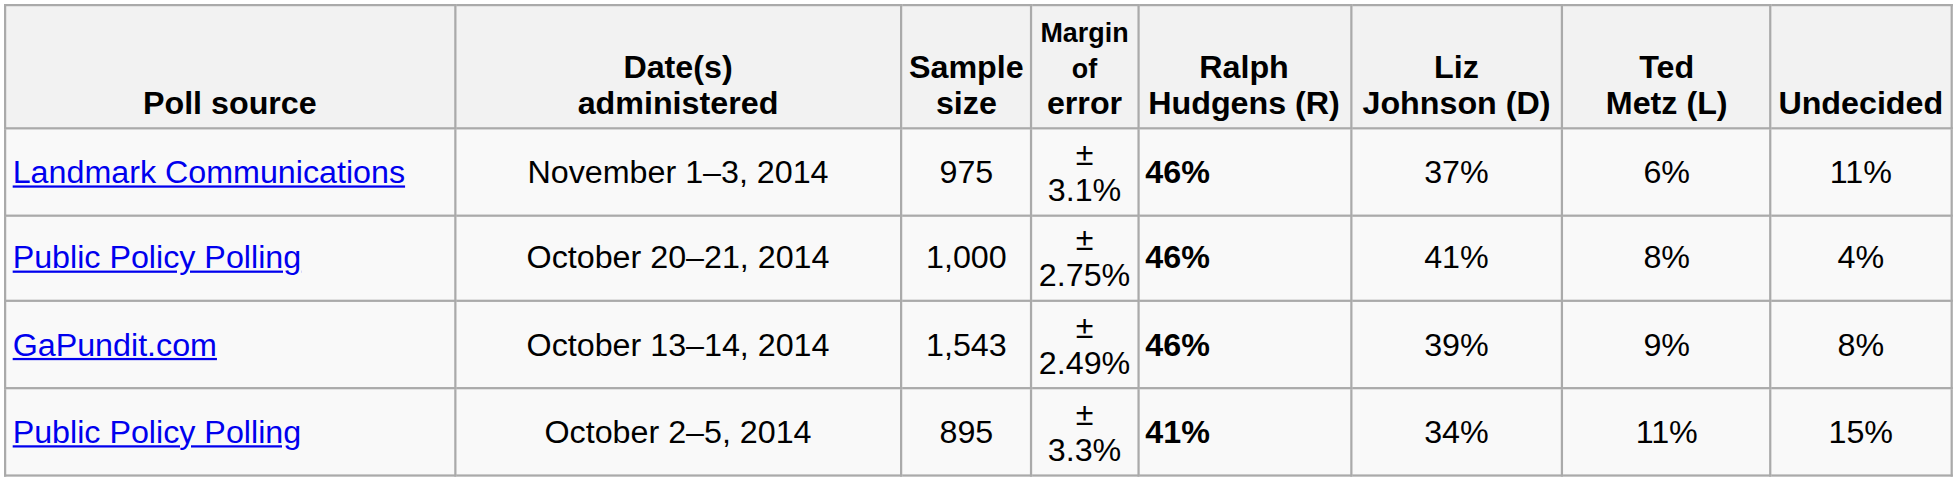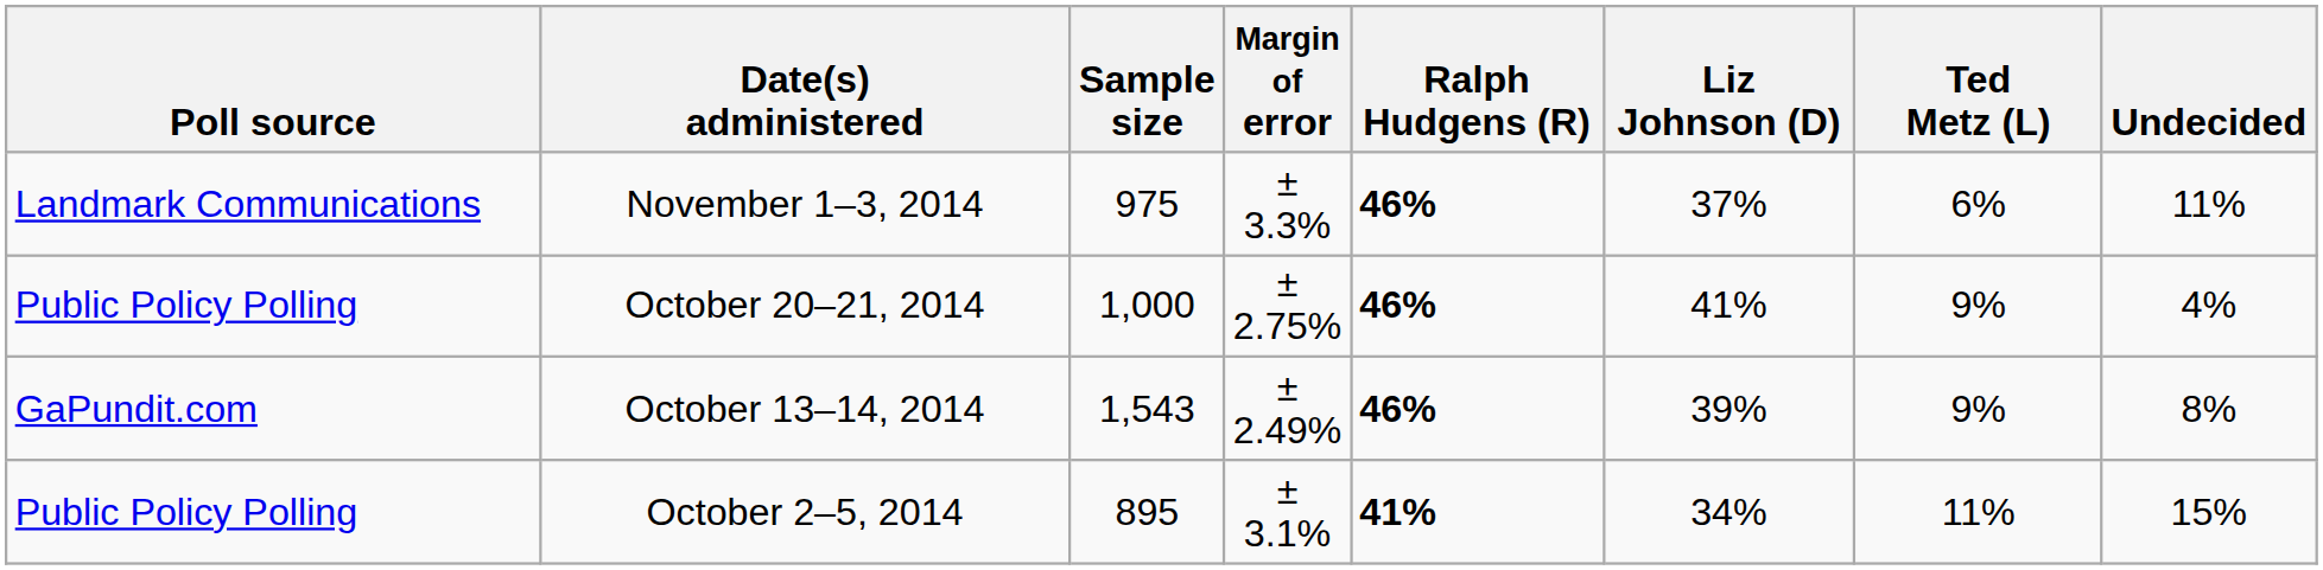November 1–3, 2014 | Margin of error: ± 3.1% -> ± 3.3%
October 20–21, 2014 | Ted Metz (L): 8% -> 9%
October 2–5, 2014 | Margin of error: ± 3.3% -> ± 3.1%
